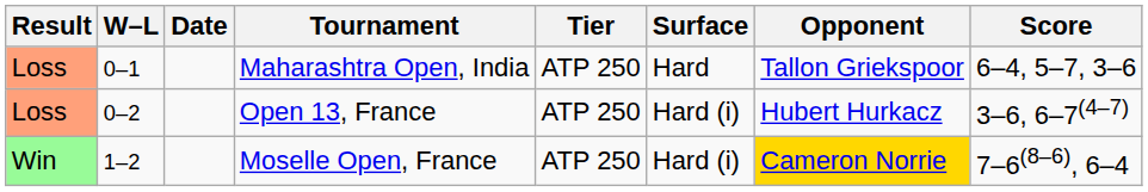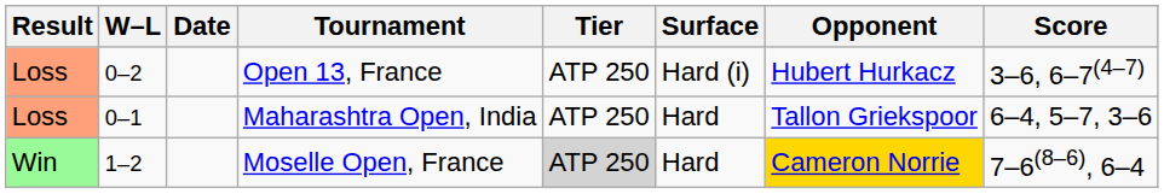rows swapped: Maharashtra Open, India <-> Open 13, France
Moselle Open, France | Tier: no background -> lightgrey background
Moselle Open, France | Surface: Hard (i) -> Hard
